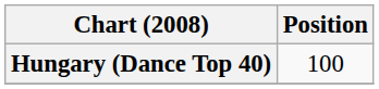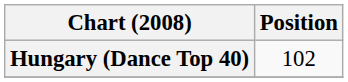Hungary (Dance Top 40) | Position: 100 -> 102
